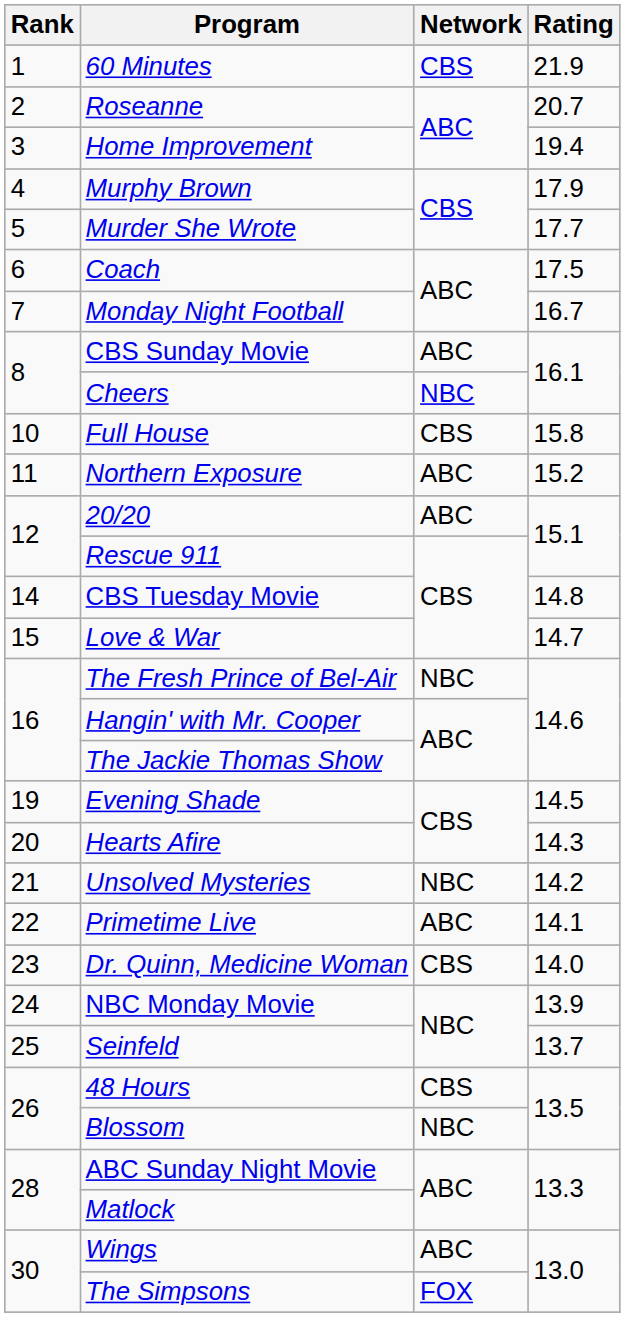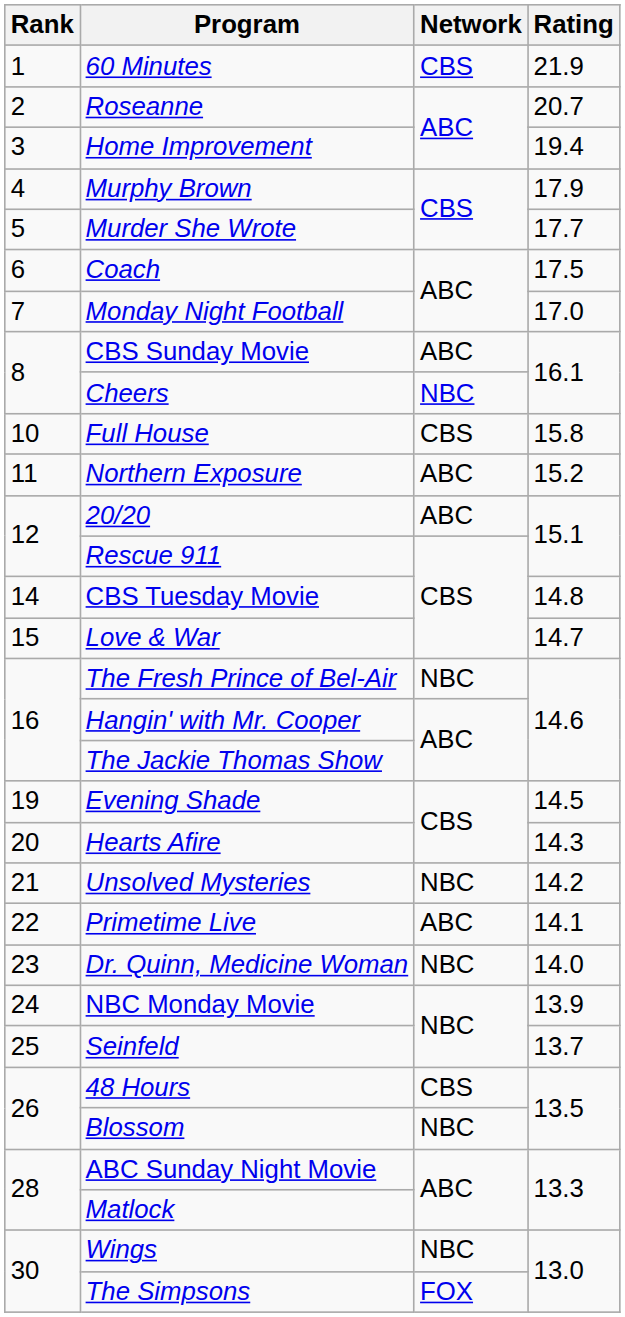Monday Night Football | Rating: 16.7 -> 17.0
Dr. Quinn, Medicine Woman | Network: CBS -> NBC
Wings | Network: ABC -> NBC
